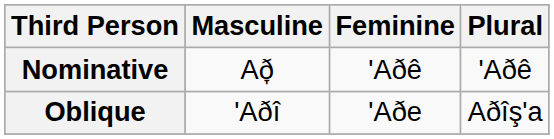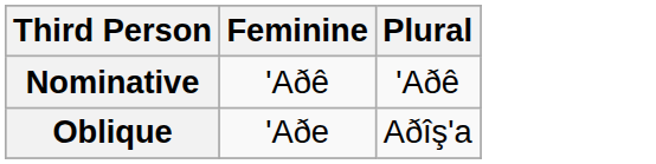- column: Masculine | Að̞ | 'Aðî
